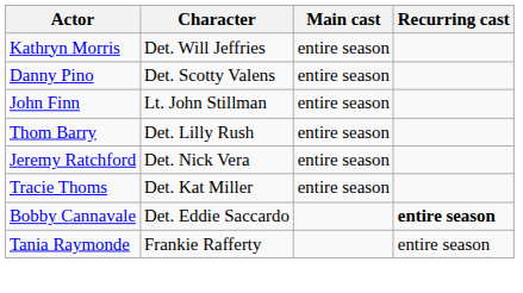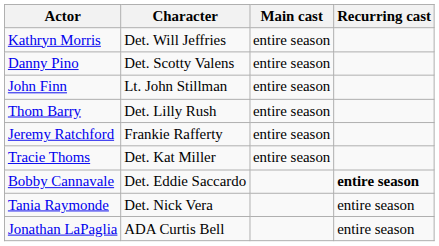Jeremy Ratchford | Character: Det. Nick Vera -> Frankie Rafferty
Tania Raymonde | Character: Frankie Rafferty -> Det. Nick Vera
+ row: Jonathan LaPaglia | ADA Curtis Bell | entire season
